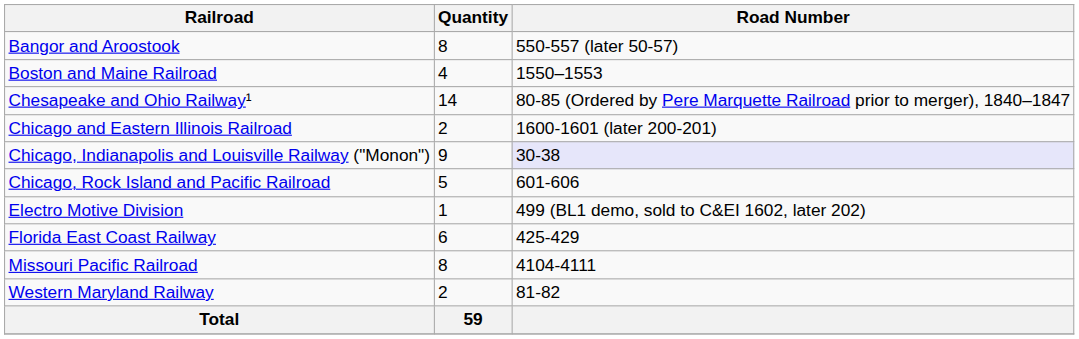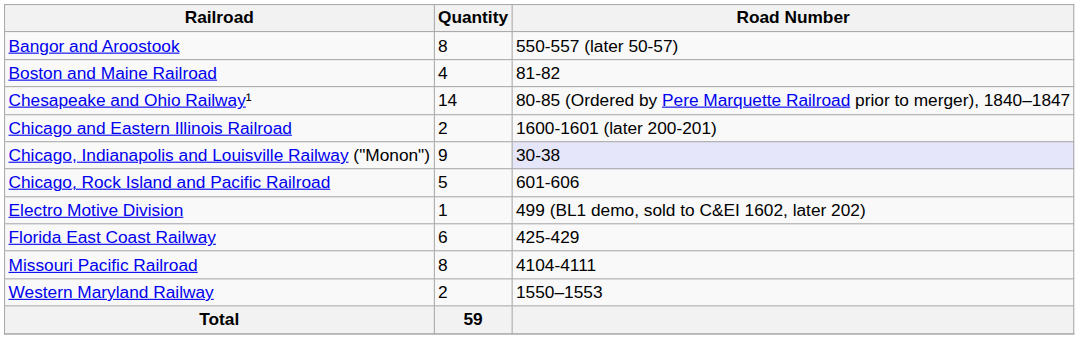Boston and Maine Railroad | Road Number: 1550–1553 -> 81-82
Western Maryland Railway | Road Number: 81-82 -> 1550–1553
